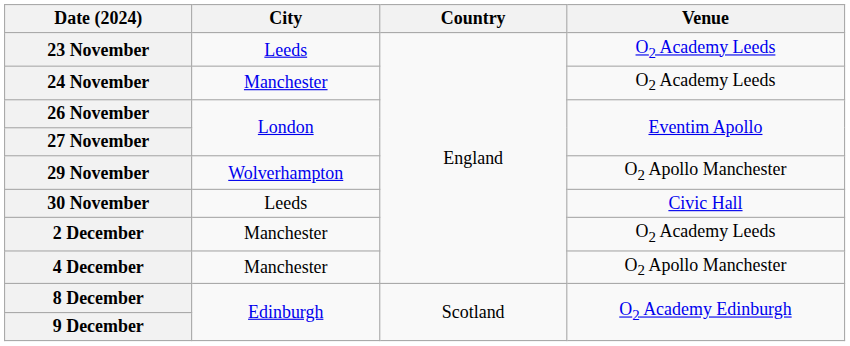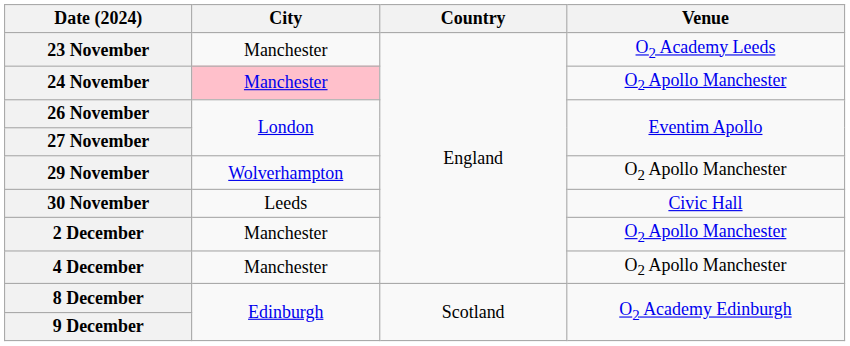23 November | City: Leeds -> Manchester
24 November | City: no background -> pink background
24 November | Venue: O2 Academy Leeds -> O2 Apollo Manchester
2 December | Venue: O2 Academy Leeds -> O2 Apollo Manchester
